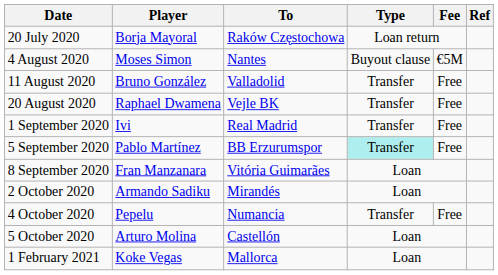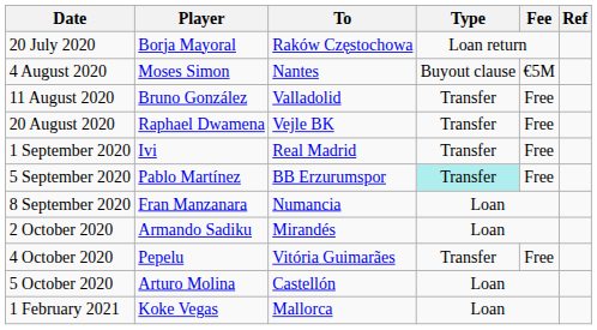8 September 2020 | To: Vitória Guimarães -> Numancia
4 October 2020 | To: Numancia -> Vitória Guimarães
